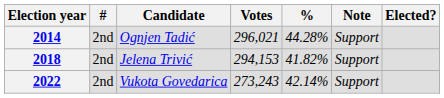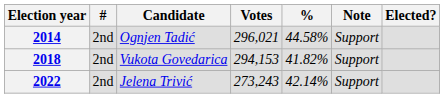2014 | %: 44.28% -> 44.58%
2018 | Candidate: Jelena Trivić -> Vukota Govedarica
2022 | Candidate: Vukota Govedarica -> Jelena Trivić
